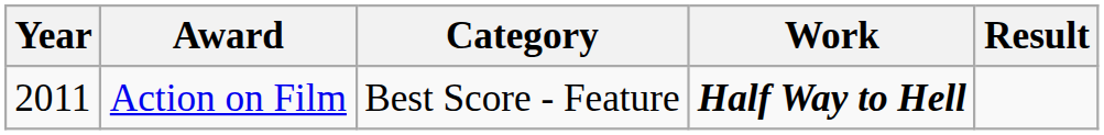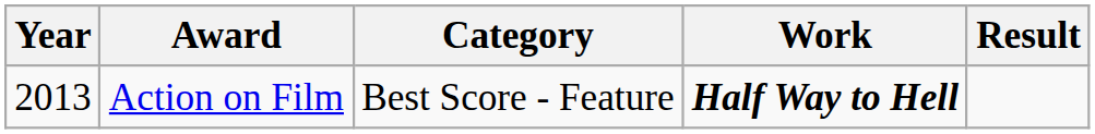Action on Film | Year: 2011 -> 2013
